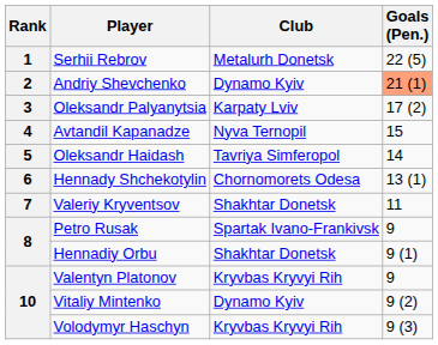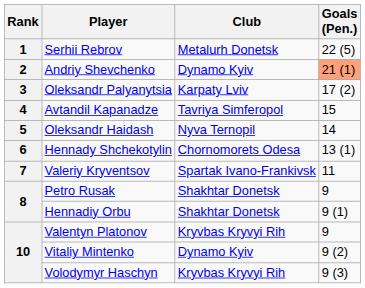Avtandil Kapanadze | Club: Nyva Ternopil -> Tavriya Simferopol
Oleksandr Haidash | Club: Tavriya Simferopol -> Nyva Ternopil
Valeriy Kryventsov | Club: Shakhtar Donetsk -> Spartak Ivano-Frankivsk
Petro Rusak | Club: Spartak Ivano-Frankivsk -> Shakhtar Donetsk
